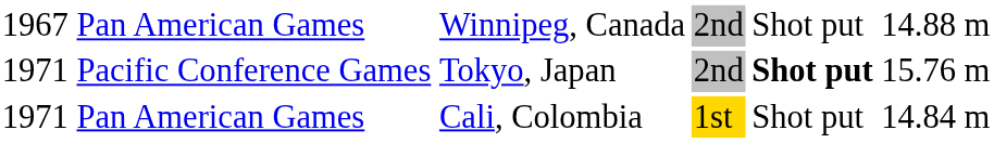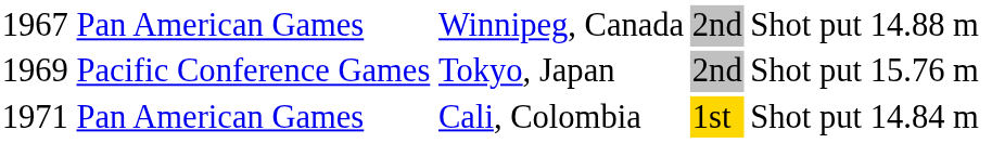Pacific Conference Games | column 1: 1971 -> 1969
Pacific Conference Games | column 5: bold -> normal
